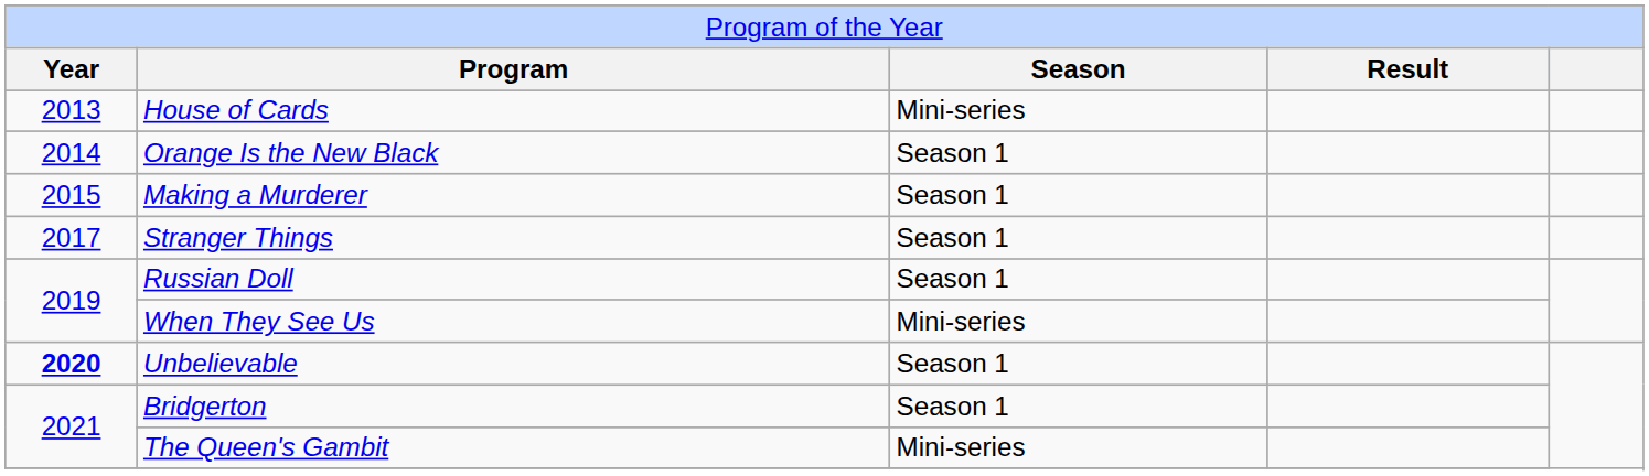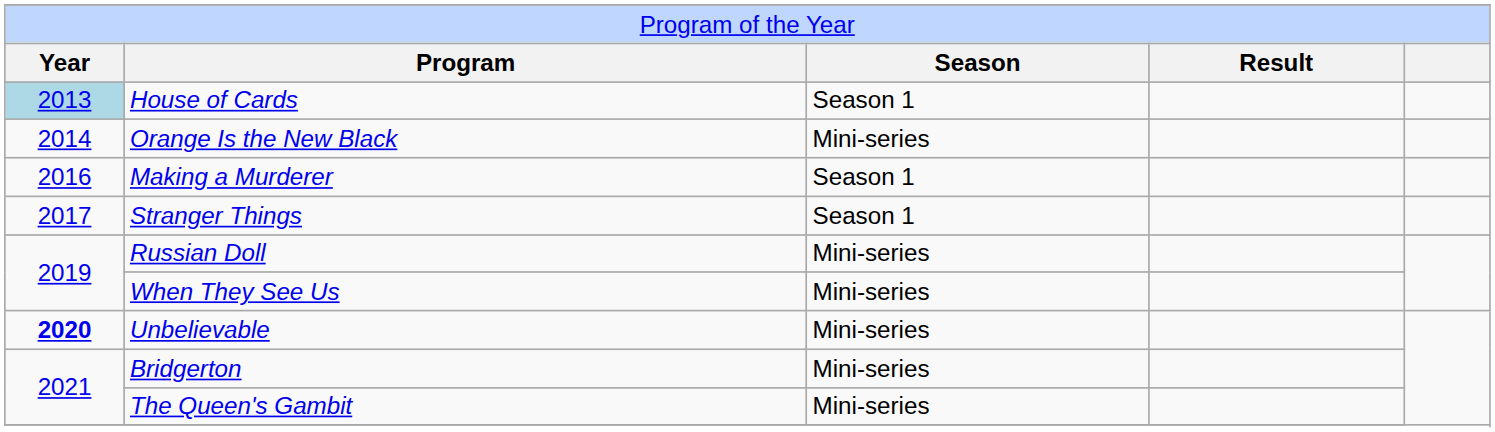House of Cards | column 1: no background -> lightblue background
House of Cards | column 3: Mini-series -> Season 1
Orange Is the New Black | column 3: Season 1 -> Mini-series
Making a Murderer | column 1: 2015 -> 2016
Russian Doll | column 3: Season 1 -> Mini-series
Unbelievable | column 3: Season 1 -> Mini-series
Bridgerton | column 3: Season 1 -> Mini-series
